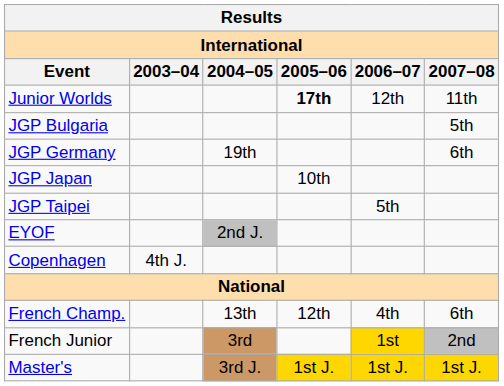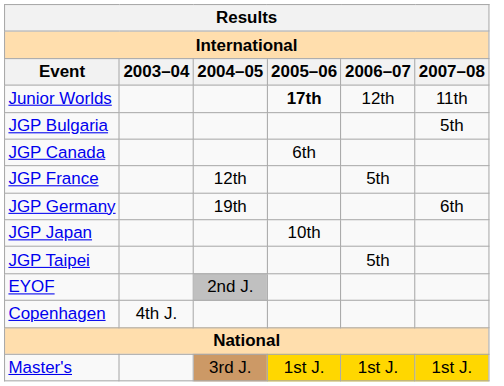+ row: JGP Canada | 6th
+ row: JGP France | 12th | 5th
- row: French Champ. | 13th | 12th | 4th | 6th
- row: French Junior | 3rd | 1st | 2nd
